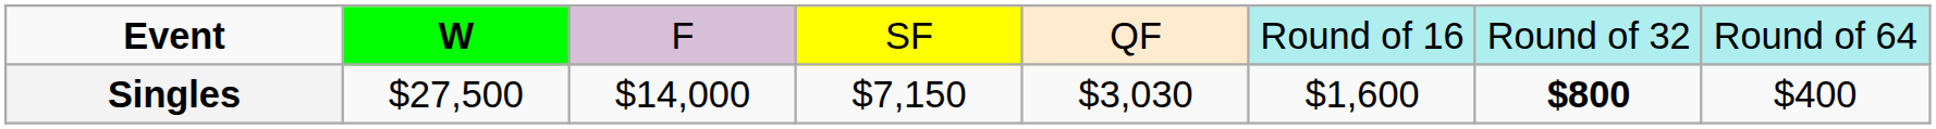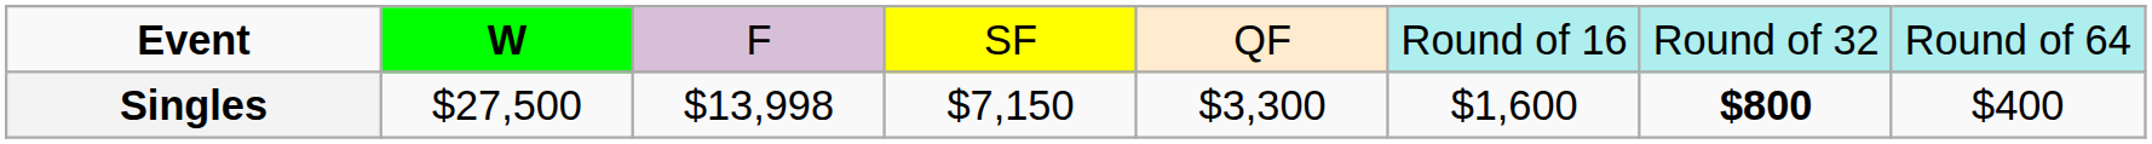Singles | column 3: $14,000 -> $13,998
Singles | column 5: $3,030 -> $3,300
